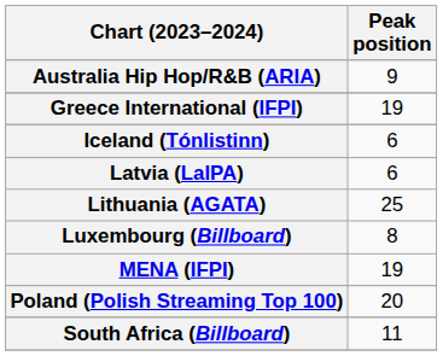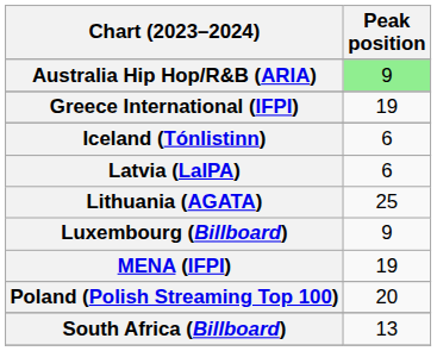Australia Hip Hop/R&B (ARIA) | Peak position: no background -> lightgreen background
Luxembourg (Billboard) | Peak position: 8 -> 9
South Africa (Billboard) | Peak position: 11 -> 13
